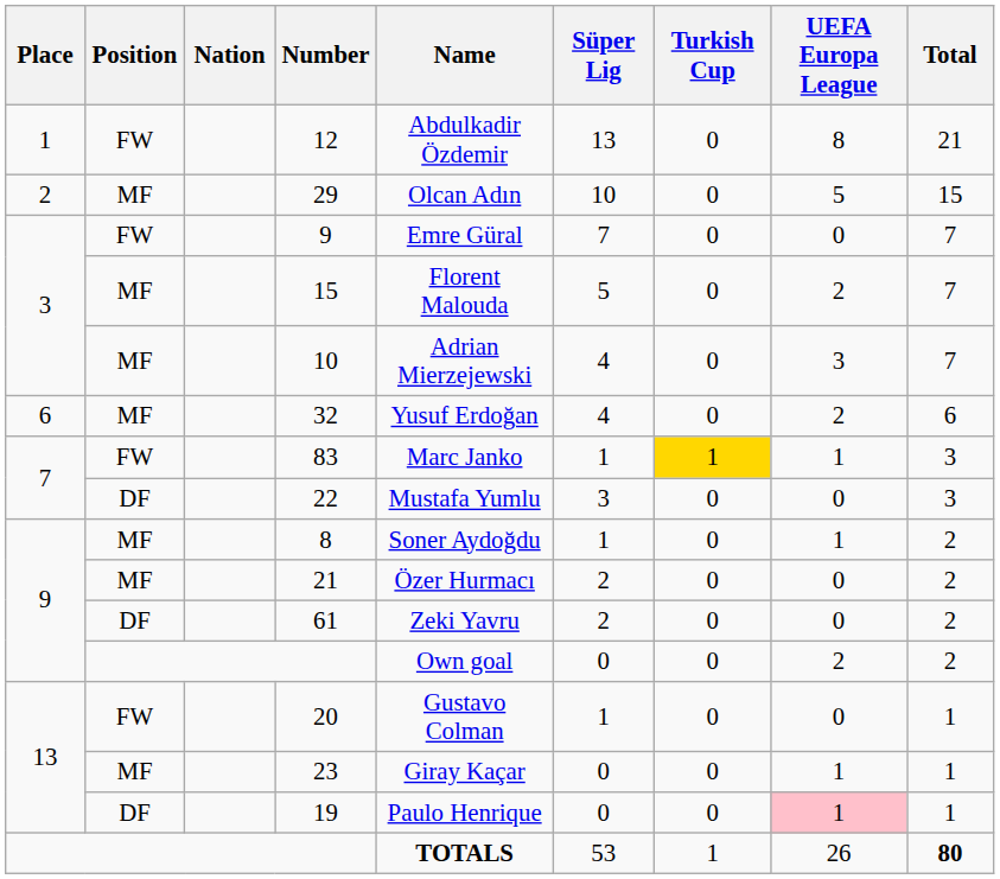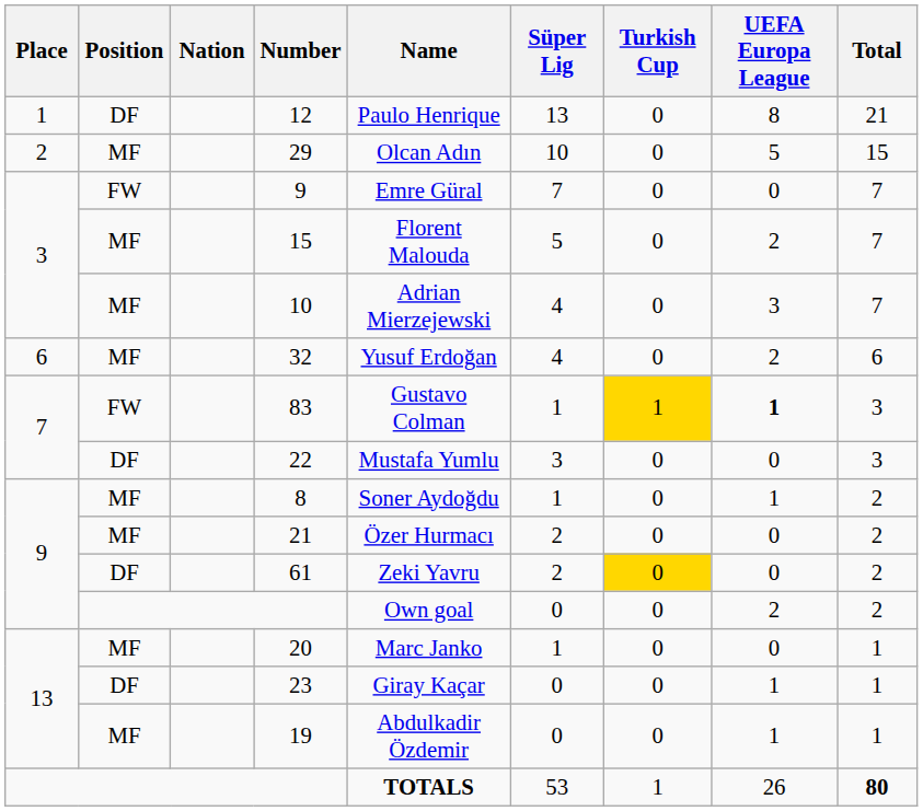12 | Position: FW -> DF
12 | Name: Abdulkadir Özdemir -> Paulo Henrique
83 | Name: Marc Janko -> Gustavo Colman
83 | UEFA Europa League: normal -> bold
61 | Turkish Cup: no background -> gold background
20 | Position: FW -> MF
20 | Name: Gustavo Colman -> Marc Janko
23 | Position: MF -> DF
19 | Position: DF -> MF
19 | Name: Paulo Henrique -> Abdulkadir Özdemir
19 | UEFA Europa League: pink background -> no background
